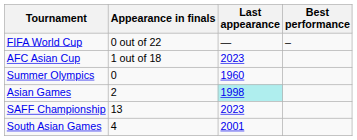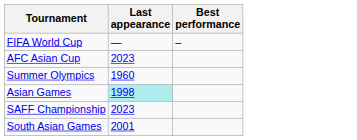- column: Appearance in finals | 0 out of 22 | 1 out of 18 | 0 | 2 | 13 | 4
